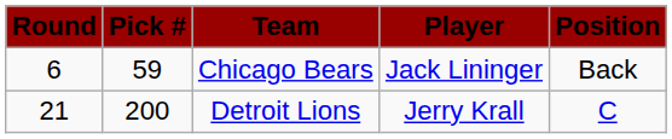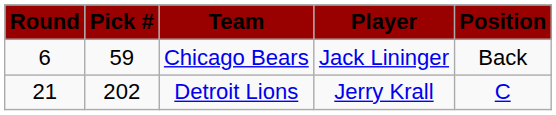Detroit Lions | Pick #: 200 -> 202
